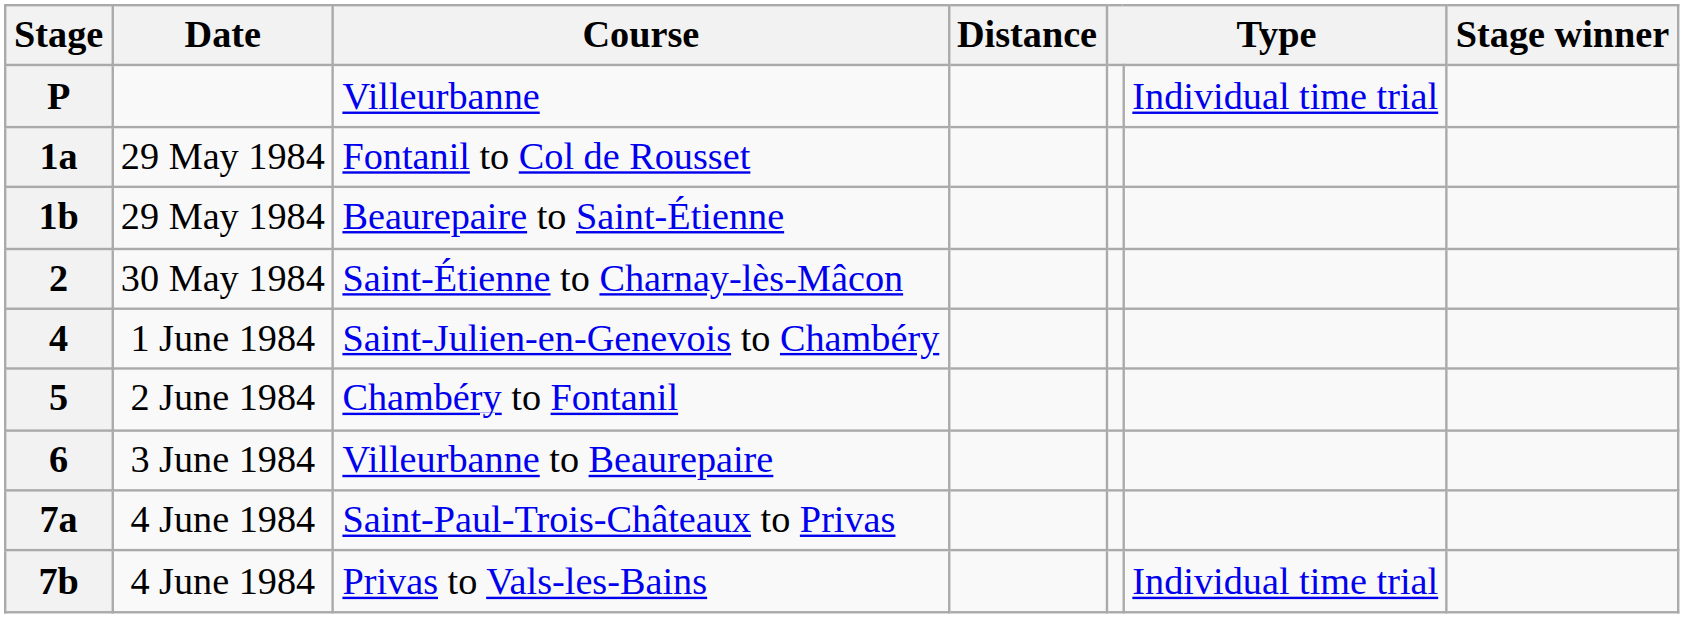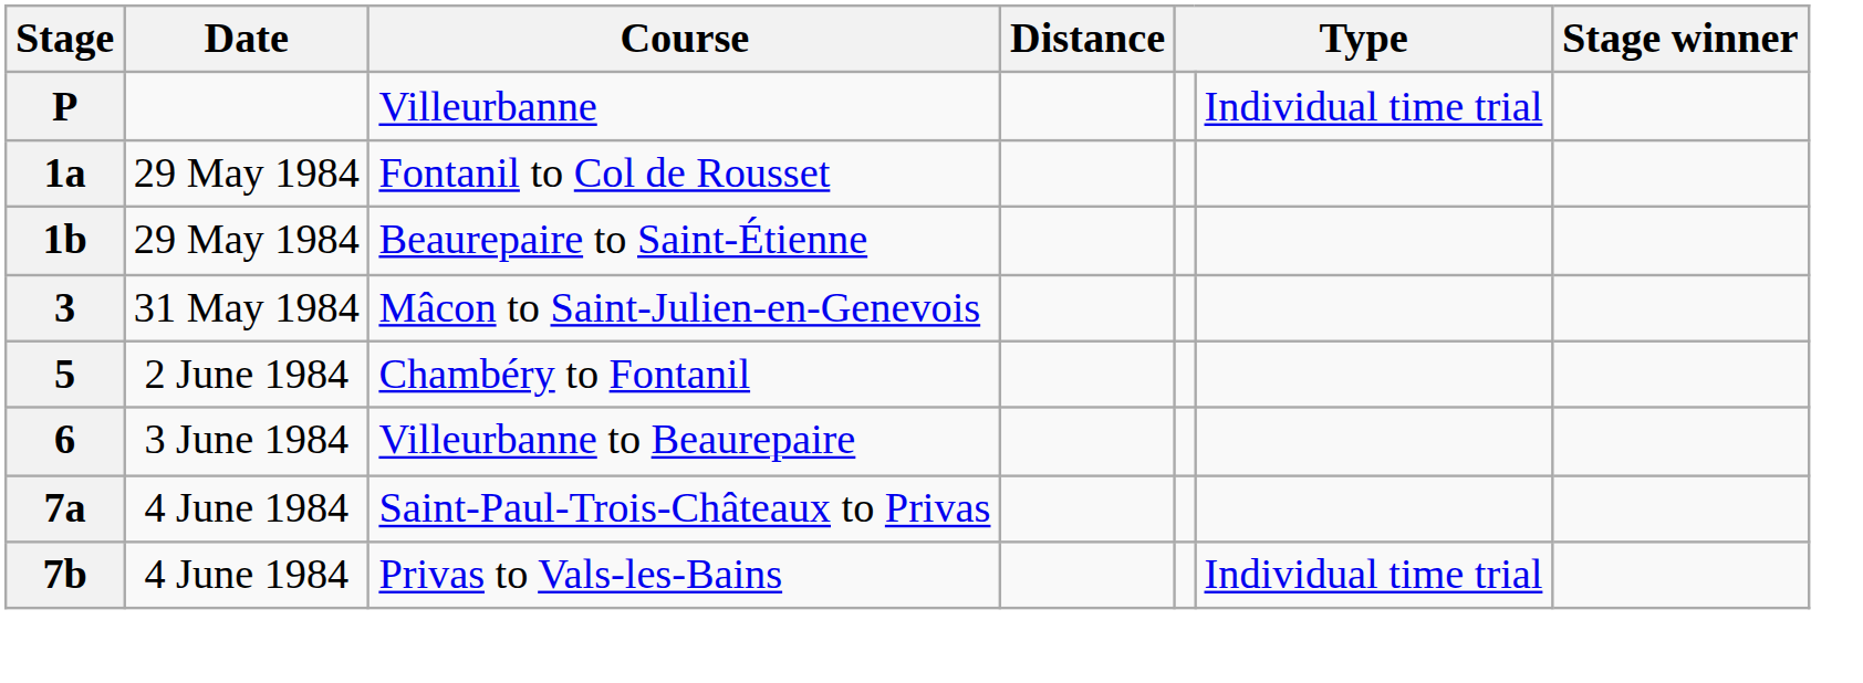- row: 2 | 30 May 1984 | Saint-Étienne to Charnay-lès-Mâcon
+ row: 3 | 31 May 1984 | Mâcon to Saint-Julien-en-Genevois
- row: 4 | 1 June 1984 | Saint-Julien-en-Genevois to Chambéry
